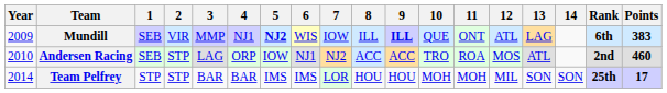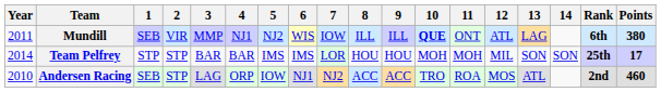Mundill | Year: 2009 -> 2011
Mundill | 5: bold -> normal
Mundill | 9: bold -> normal
Mundill | 10: normal -> bold
Mundill | Points: 383 -> 380
rows swapped: Andersen Racing <-> Team Pelfrey
